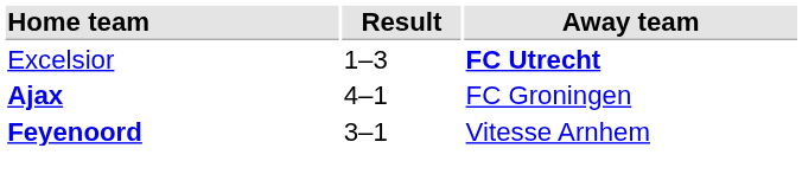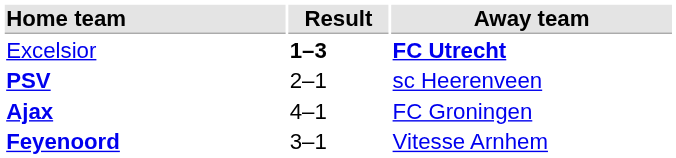Excelsior | Result: normal -> bold
+ row: PSV | 2–1 | sc Heerenveen
